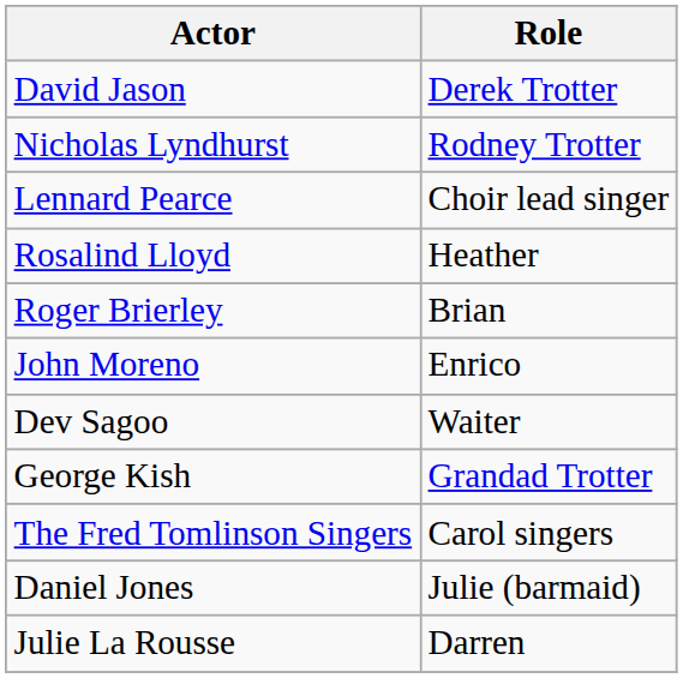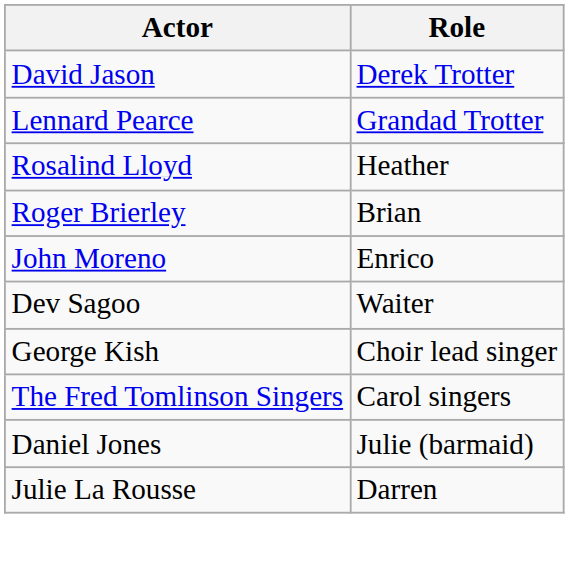- row: Nicholas Lyndhurst | Rodney Trotter
Lennard Pearce | Role: Choir lead singer -> Grandad Trotter
George Kish | Role: Grandad Trotter -> Choir lead singer
